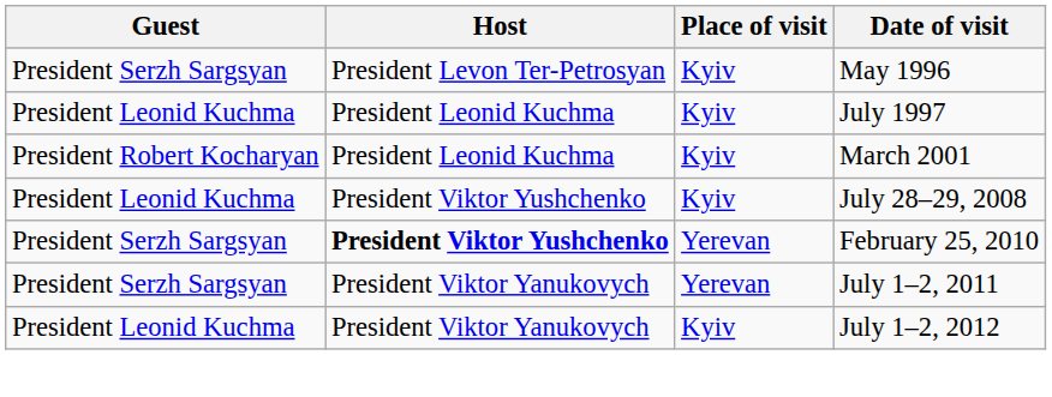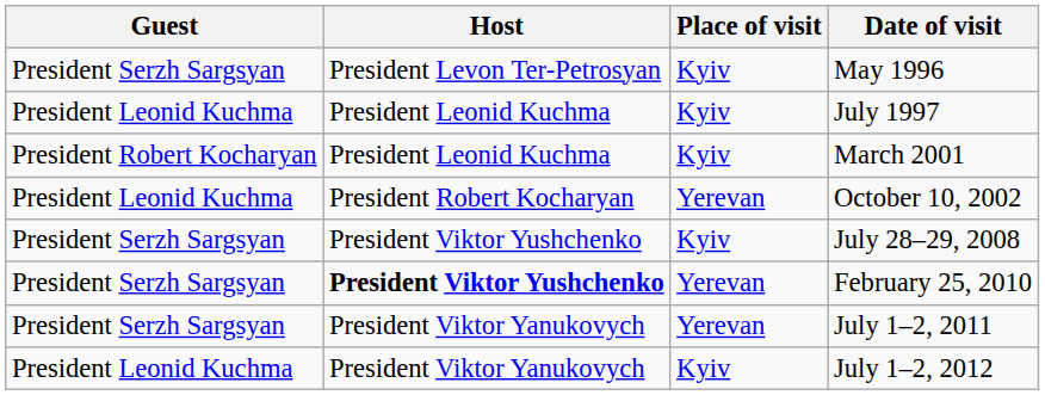+ row: President Leonid Kuchma | President Robert Kocharyan | Yerevan | October 10, 2002
July 28–29, 2008 | Guest: President Leonid Kuchma -> President Serzh Sargsyan
